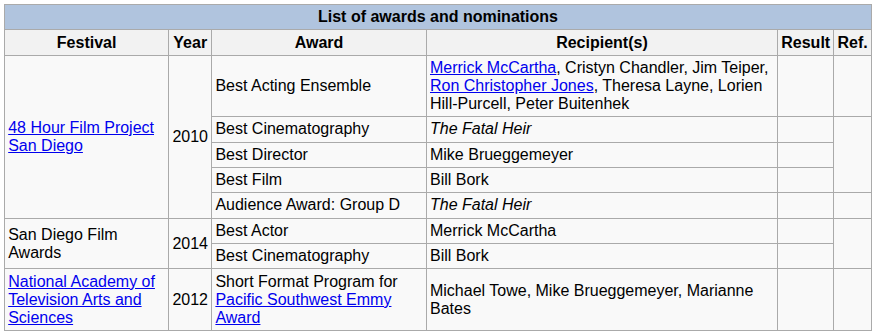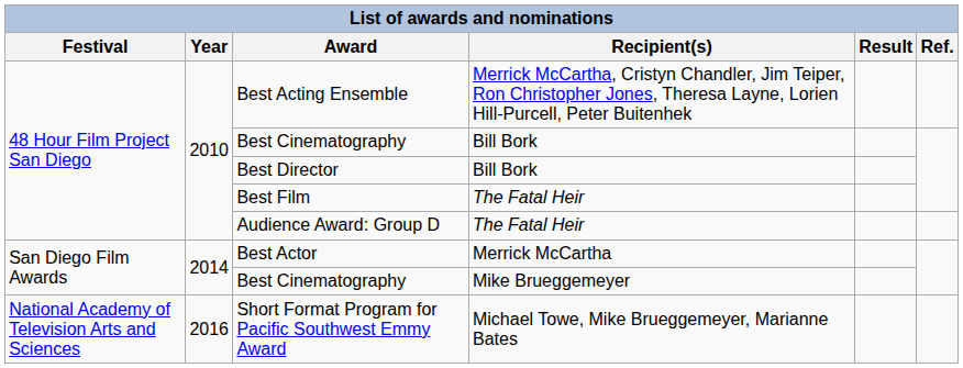48 Hour Film Project San Diego / Best Cinematography | Recipient(s): The Fatal Heir -> Bill Bork
Best Director | Recipient(s): Mike Brueggemeyer -> Bill Bork
Best Film | Recipient(s): Bill Bork -> The Fatal Heir
San Diego Film Awards / Best Cinematography | Recipient(s): Bill Bork -> Mike Brueggemeyer
Short Format Program for Pacific Southwest Emmy Award | Year: 2012 -> 2016
